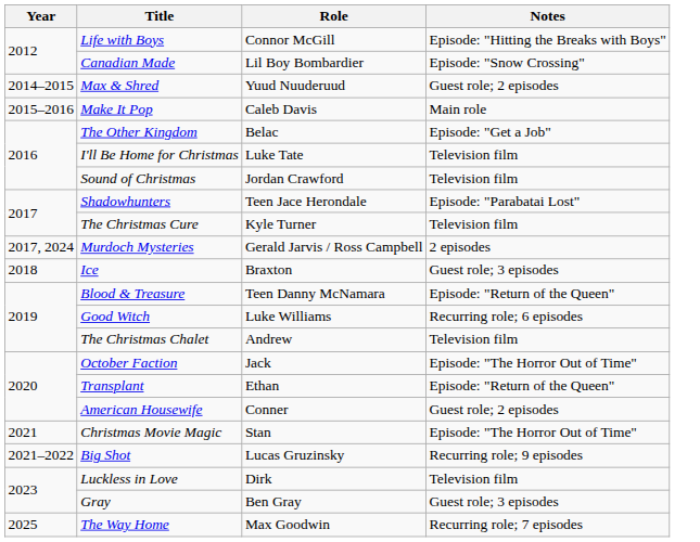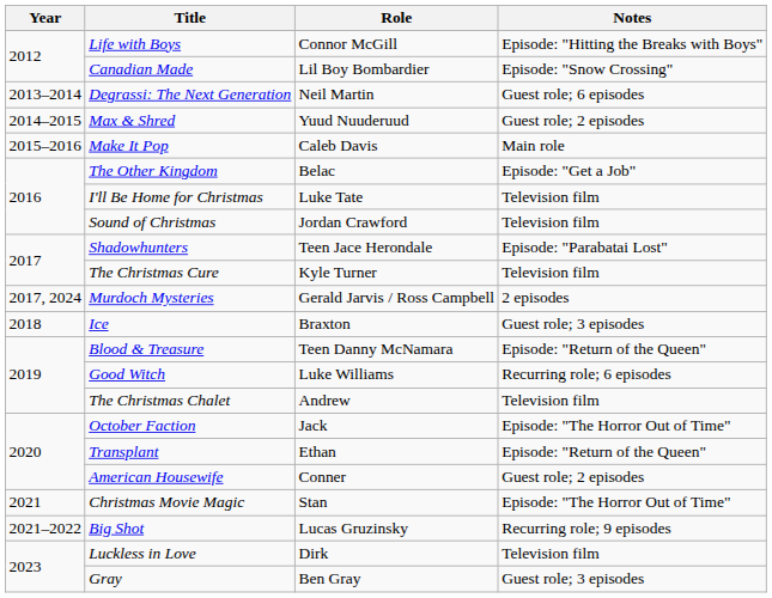+ row: 2013–2014 | Degrassi: The Next Generation | Neil Martin | Guest role; 6 episodes
- row: 2025 | The Way Home | Max Goodwin | Recurring role; 7 episodes
